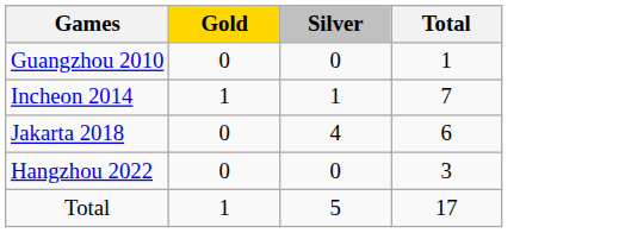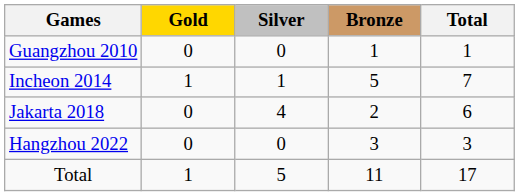+ column: Bronze | 1 | 5 | 2 | 3 | 11
